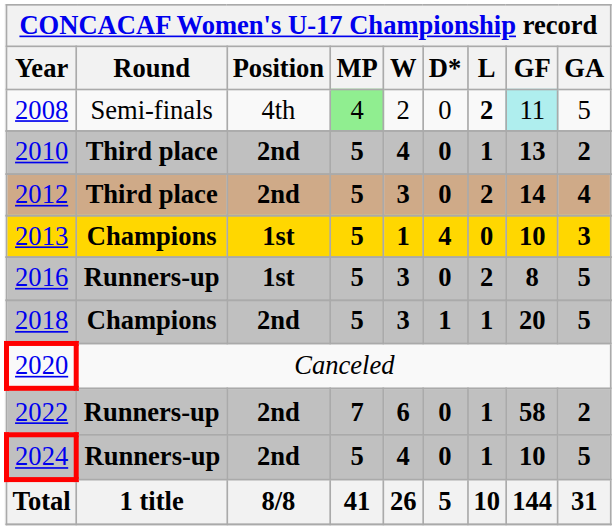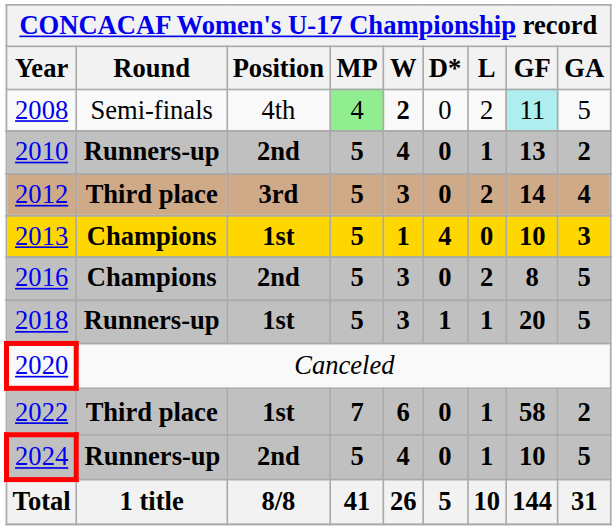2008 | W: normal -> bold
2008 | L: bold -> normal
2010 | Round: Third place -> Runners-up
2012 | Position: 2nd -> 3rd
2016 | Round: Runners-up -> Champions
2016 | Position: 1st -> 2nd
2018 | Round: Champions -> Runners-up
2018 | Position: 2nd -> 1st
2022 | Round: Runners-up -> Third place
2022 | Position: 2nd -> 1st
